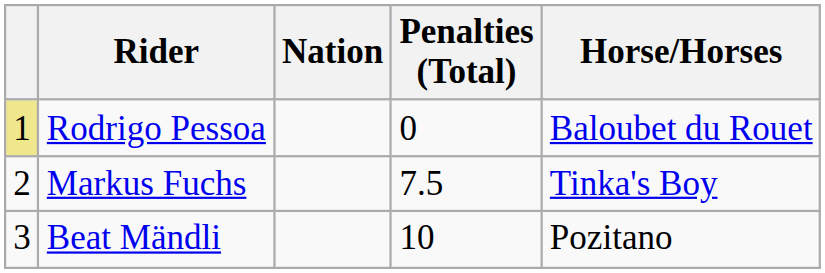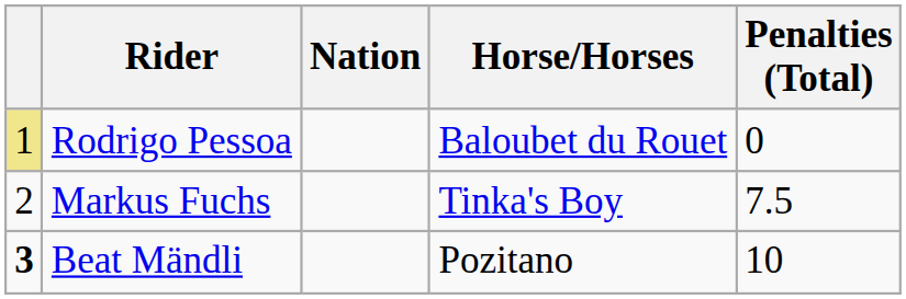columns swapped: Horse/Horses <-> Penalties (Total)
Beat Mändli | column 1: normal -> bold
